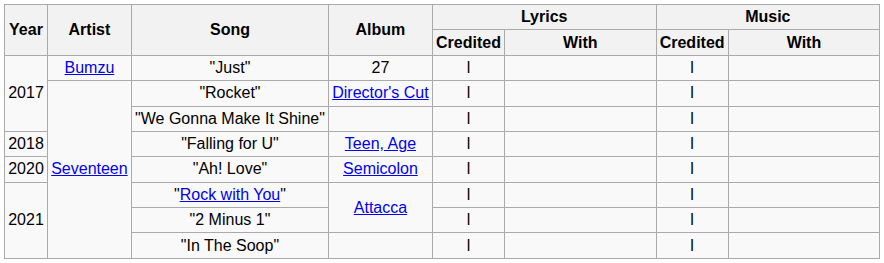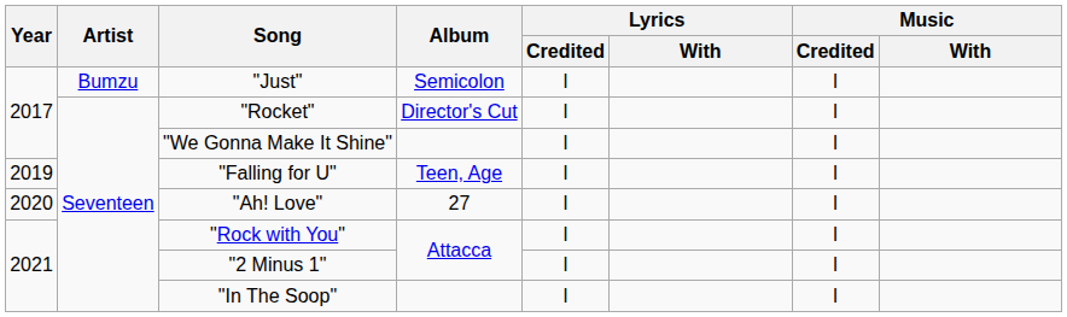"Just" | Album: 27 -> Semicolon
"Falling for U" | Year: 2018 -> 2019
"Ah! Love" | Album: Semicolon -> 27
